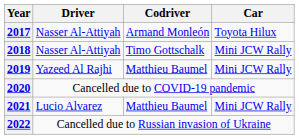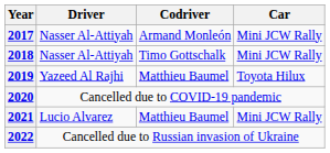2017 | Car: Toyota Hilux -> Mini JCW Rally
2019 | Car: Mini JCW Rally -> Toyota Hilux
